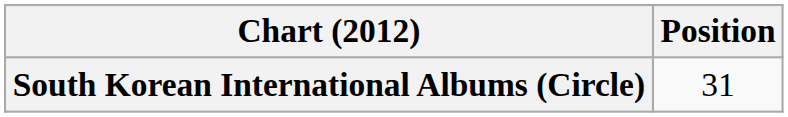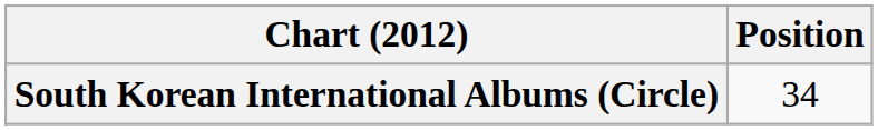South Korean International Albums (Circle) | Position: 31 -> 34
